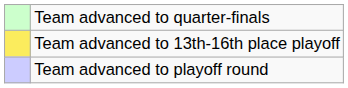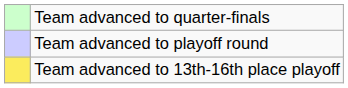rows swapped: Team advanced to playoff round <-> Team advanced to 13th-16th place playoff
